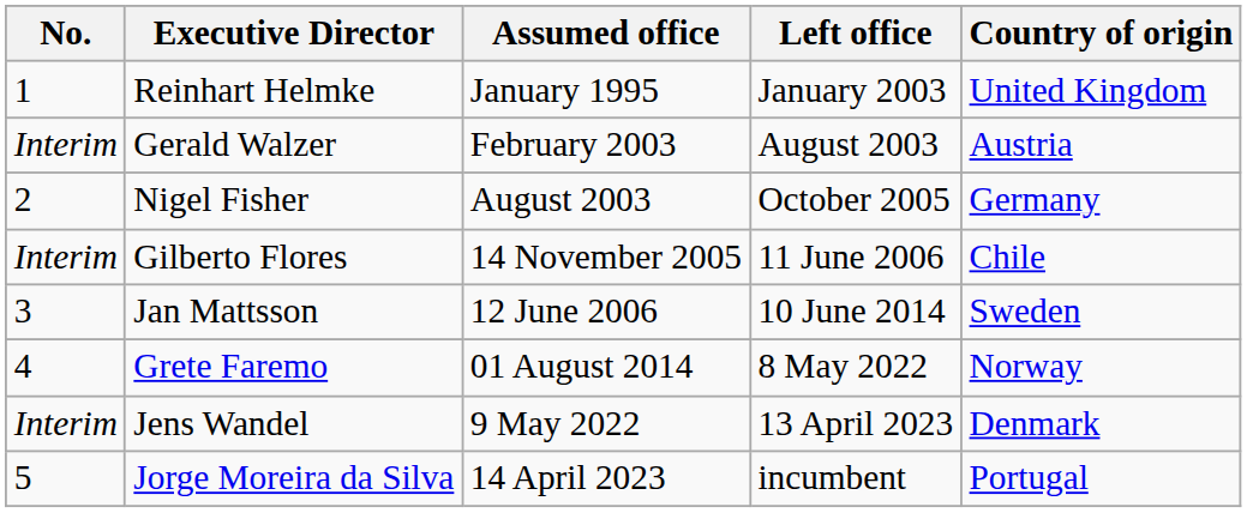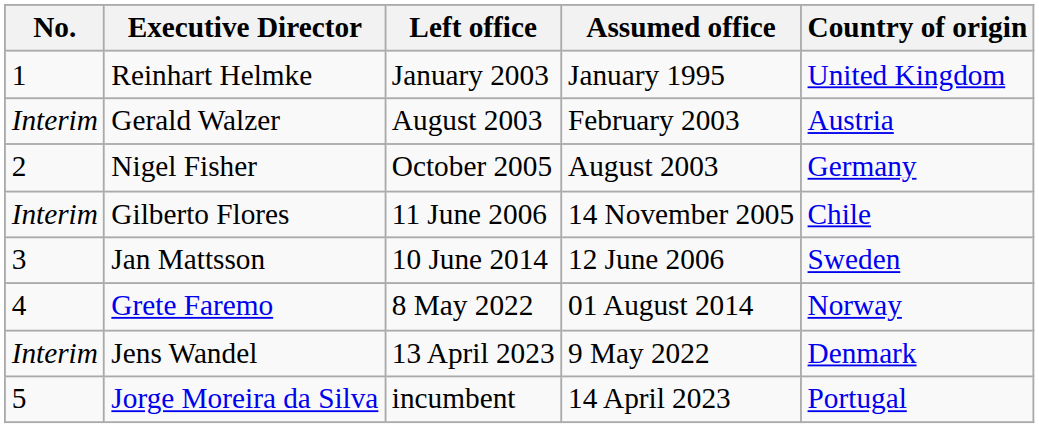columns swapped: Assumed office <-> Left office
